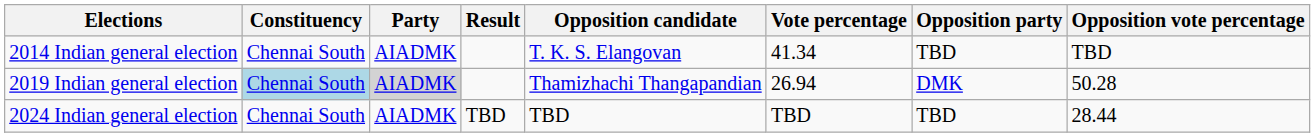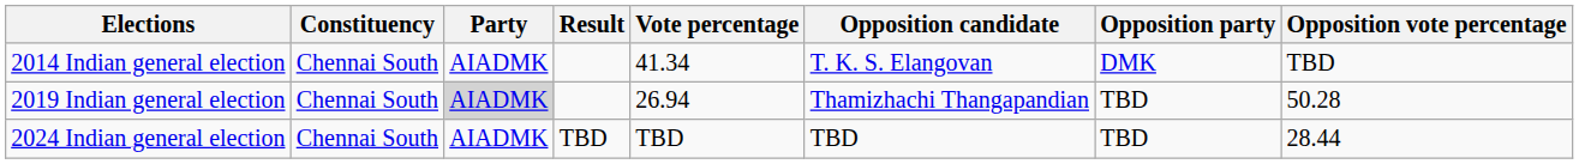columns swapped: Vote percentage <-> Opposition candidate
2014 Indian general election | Opposition party: TBD -> DMK
2019 Indian general election | Constituency: lightblue background -> no background
2019 Indian general election | Opposition party: DMK -> TBD
